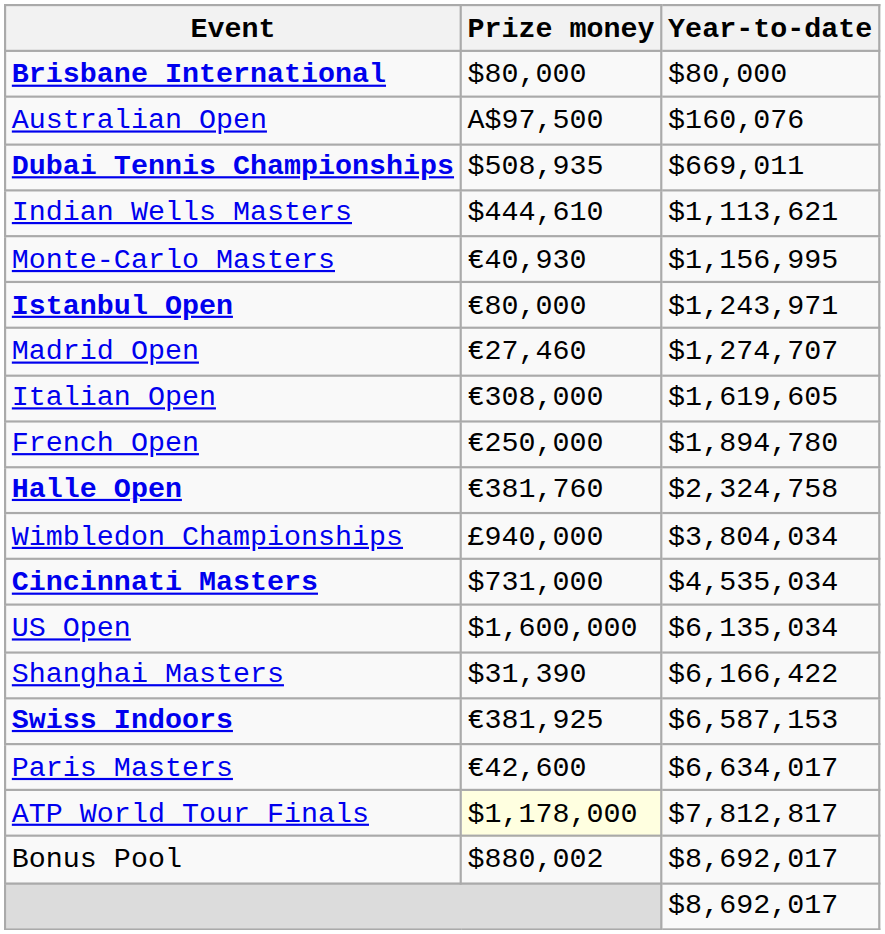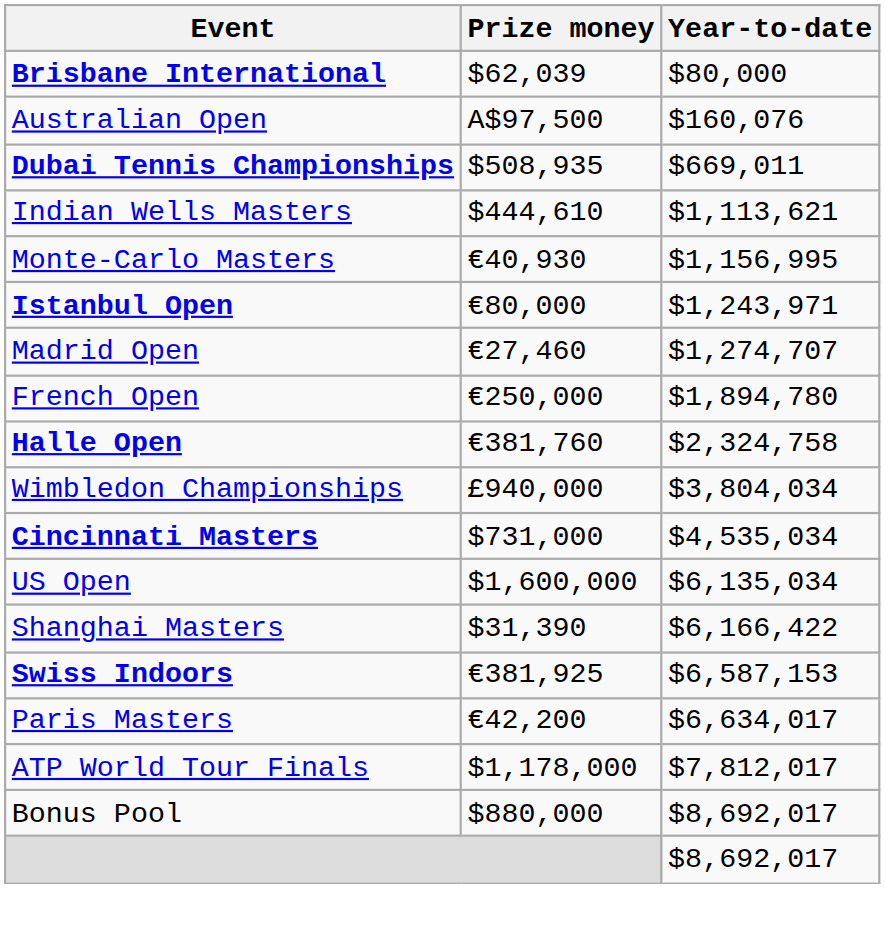Brisbane International | Prize money: $80,000 -> $62,039
- row: Italian Open | €308,000 | $1,619,605
Paris Masters | Prize money: €42,600 -> €42,200
ATP World Tour Finals | Prize money: lightyellow background -> no background
ATP World Tour Finals | Year-to-date: $7,812,817 -> $7,812,017
Bonus Pool | Prize money: $880,002 -> $880,000
